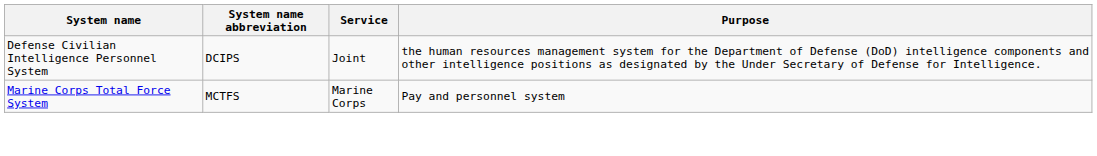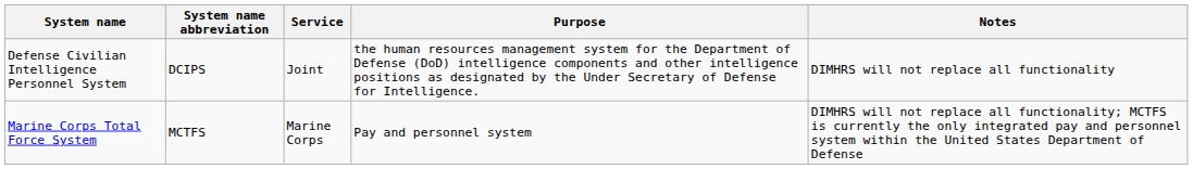+ column: Notes | DIMHRS will not replace all functionality | DIMHRS will not replace all functionality; MCTFS is currently the only integrated pay and personnel system within the United States Department of Defense
